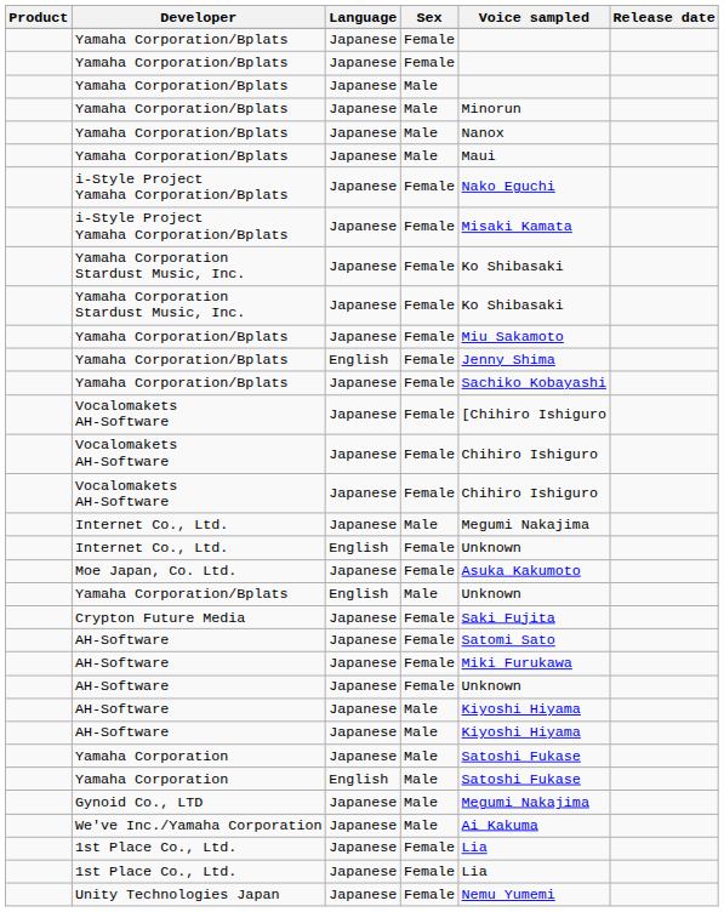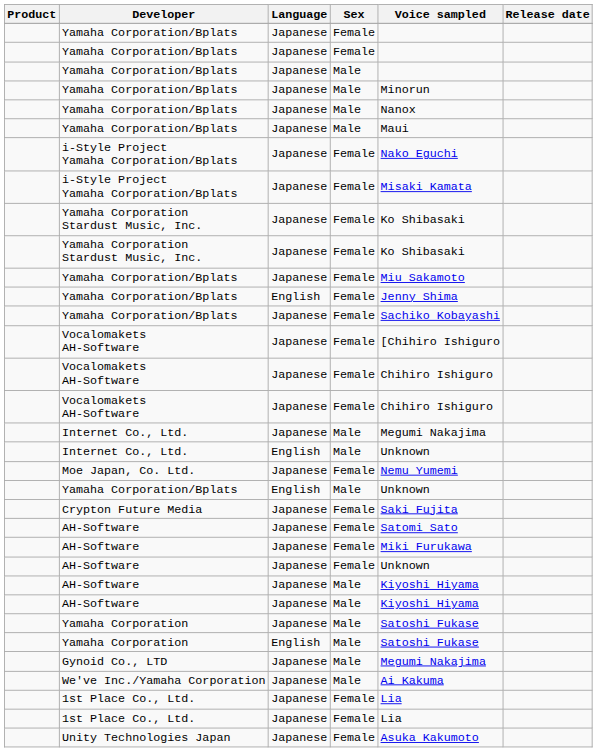Internet Co., Ltd. / English | Sex: Female -> Male
Moe Japan, Co. Ltd. | Voice sampled: Asuka Kakumoto -> Nemu Yumemi
Unity Technologies Japan | Voice sampled: Nemu Yumemi -> Asuka Kakumoto
